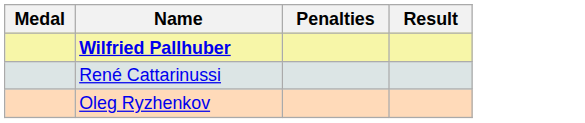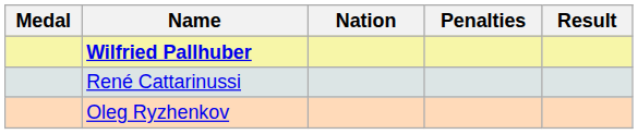+ column: Nation
